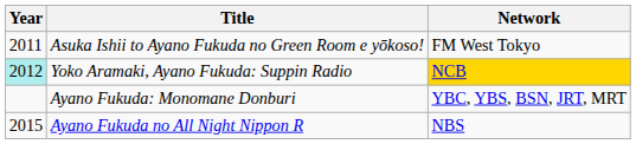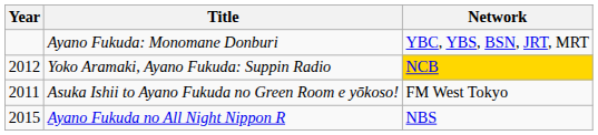rows swapped: Asuka Ishii to Ayano Fukuda no Green Room e yōkoso! <-> Ayano Fukuda: Monomane Donburi
Yoko Aramaki, Ayano Fukuda: Suppin Radio | Year: paleturquoise background -> no background
